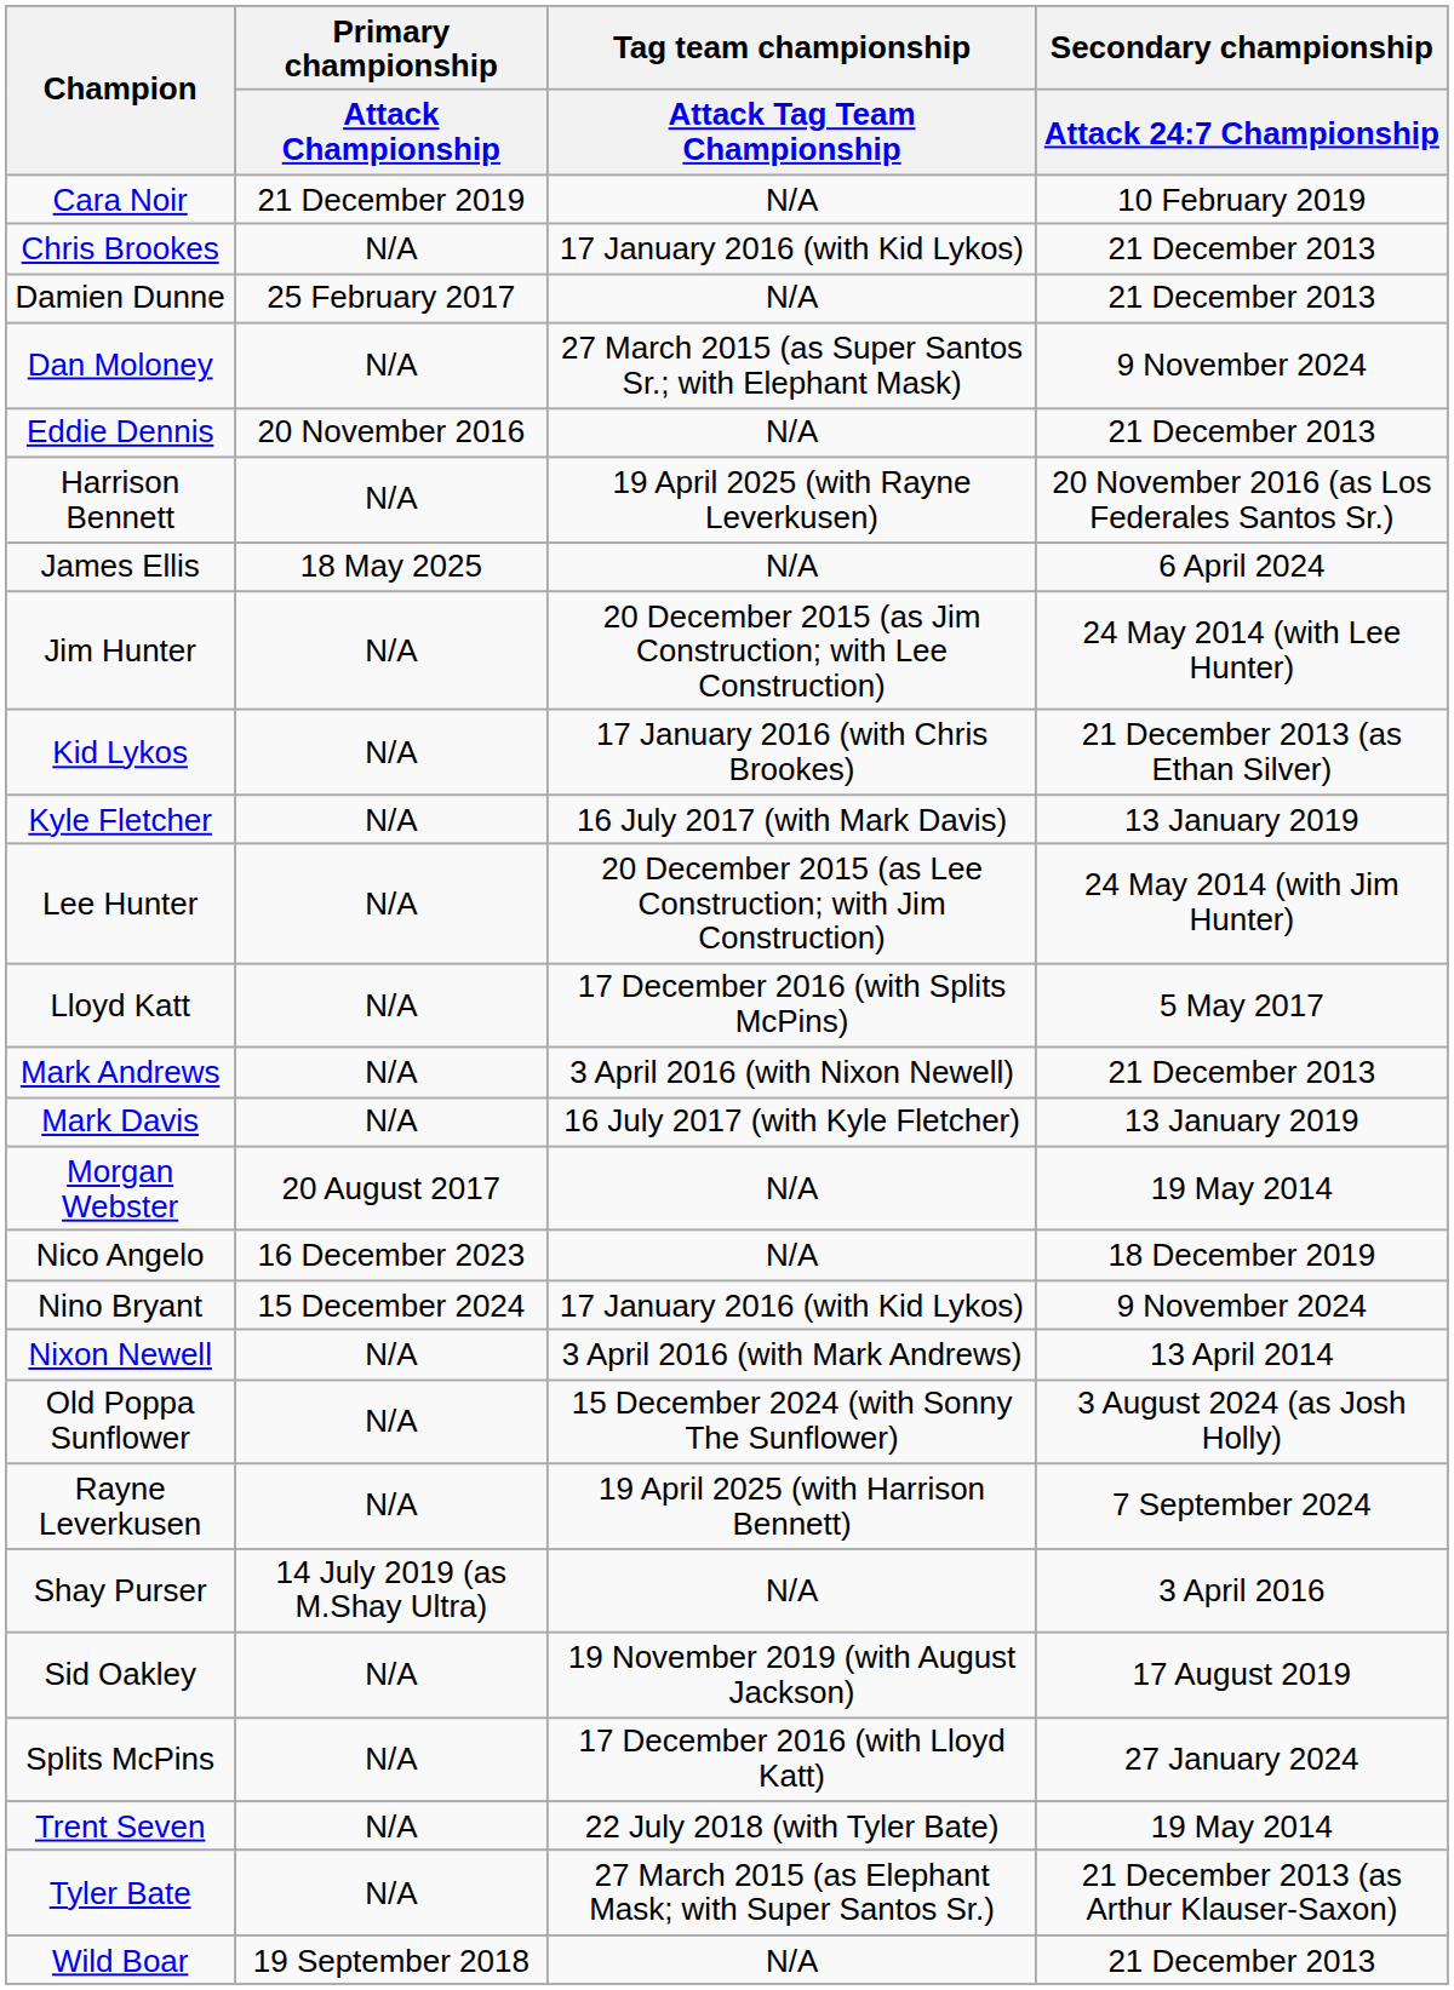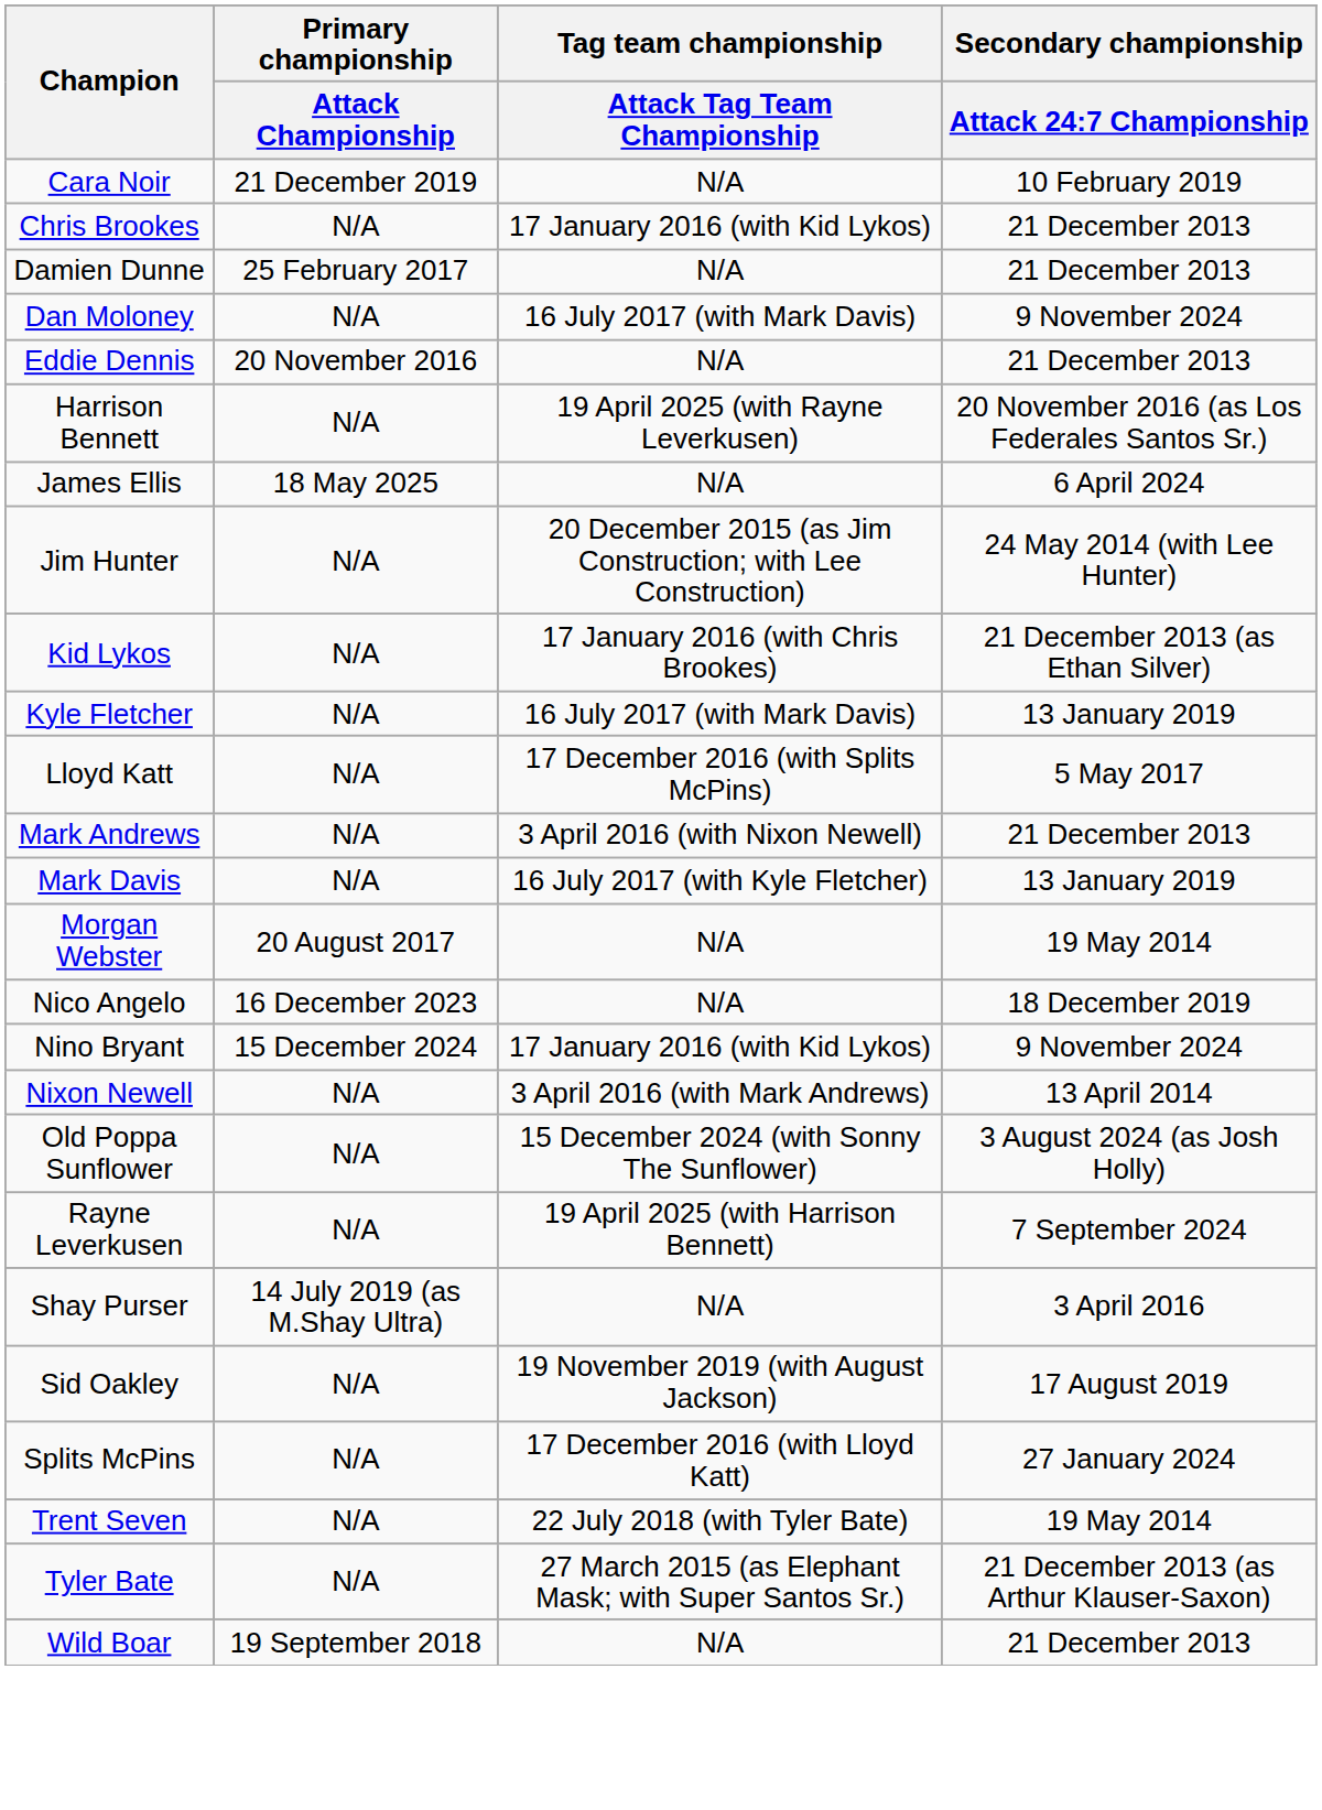Dan Moloney | Tag team championship / Attack Tag Team Championship: 27 March 2015 (as Super Santos Sr.; with Elephant Mask) -> 16 July 2017 (with Mark Davis)
- row: Lee Hunter | N/A | 20 December 2015 (as Lee Construction; with Jim Construction) | 24 May 2014 (with Jim Hunter)
